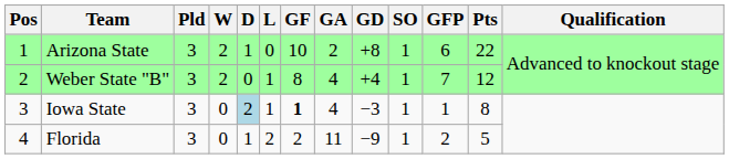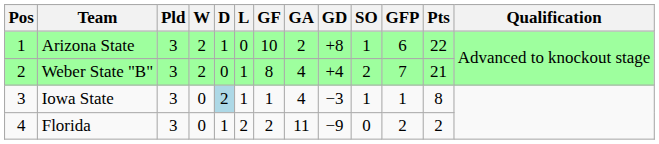Weber State "B" | SO: 1 -> 2
Weber State "B" | Pts: 12 -> 21
Iowa State | GF: bold -> normal
Florida | SO: 1 -> 0
Florida | Pts: 5 -> 2
